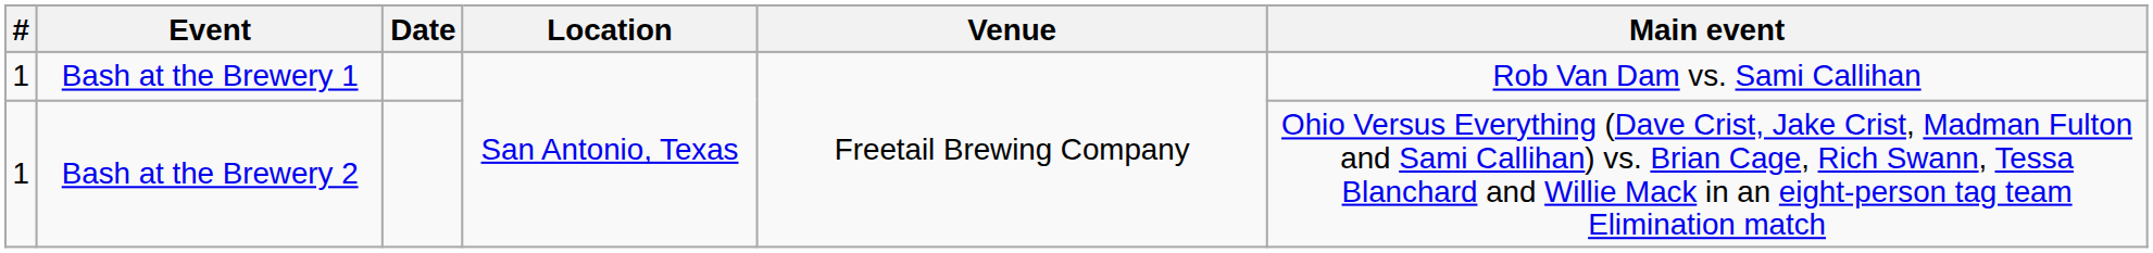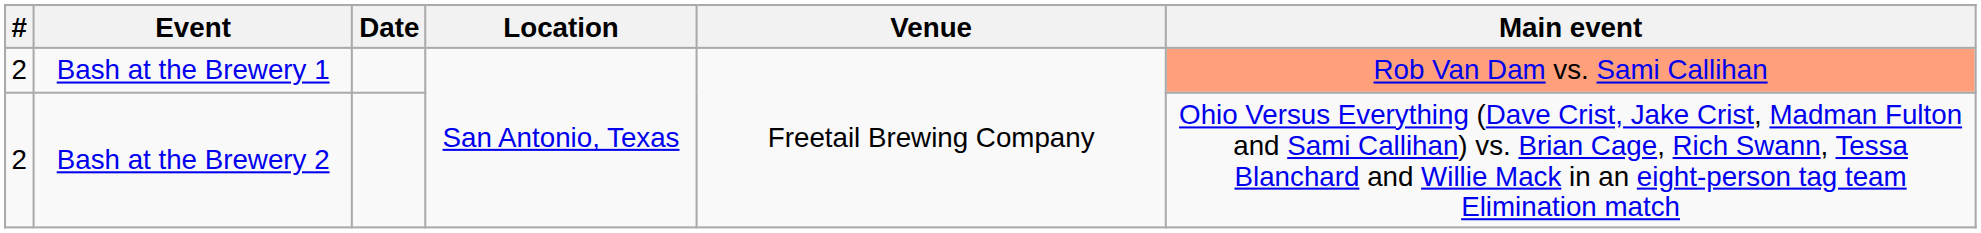Bash at the Brewery 1 | #: 1 -> 2
Bash at the Brewery 1 | Main event: no background -> lightsalmon background
Bash at the Brewery 2 | #: 1 -> 2
